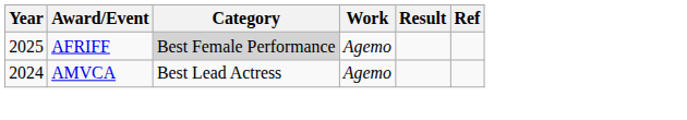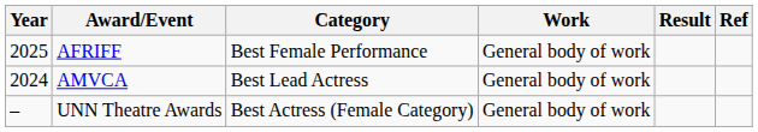AFRIFF | Category: lightgrey background -> no background
AFRIFF | Work: Agemo -> General body of work
AMVCA | Work: Agemo -> General body of work
+ row: – | UNN Theatre Awards | Best Actress (Female Category) | General body of work
